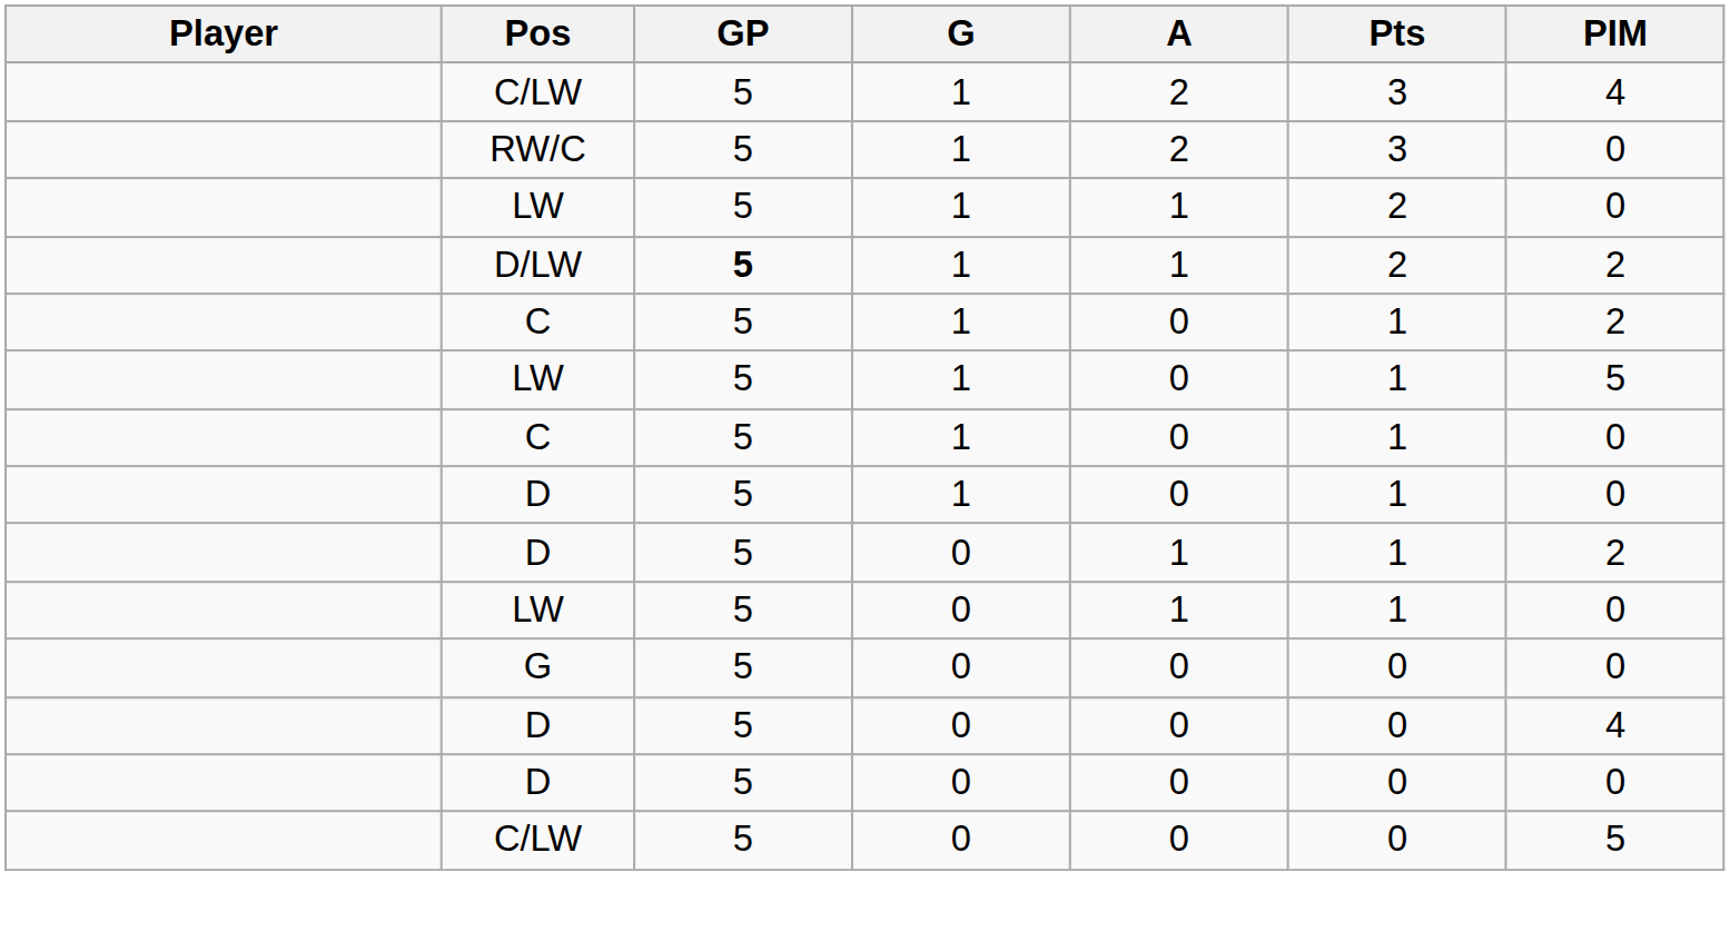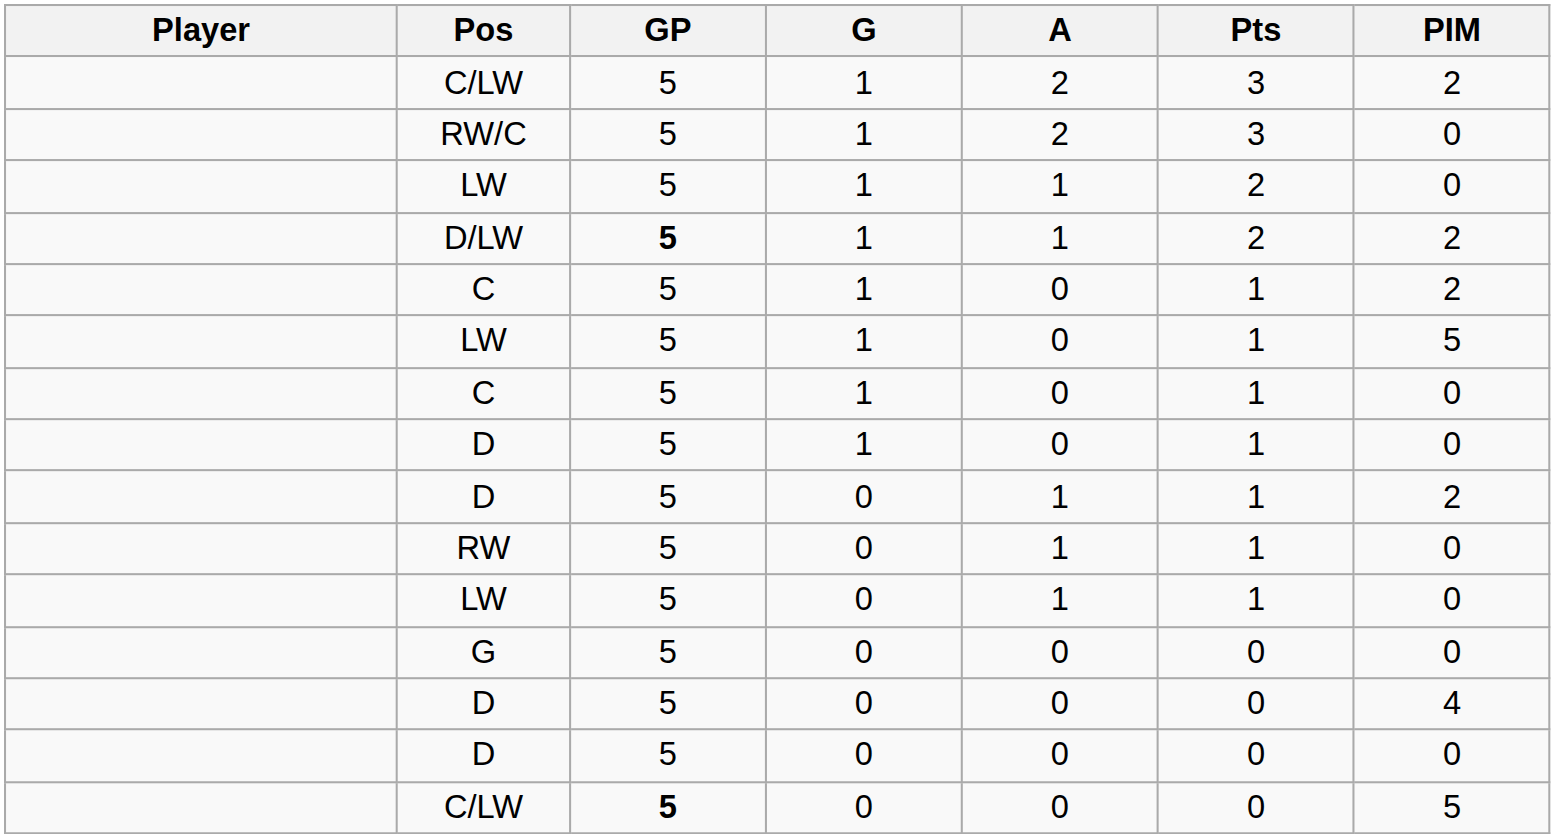C/LW / 1 | PIM: 4 -> 2
+ row: RW | 5 | 0 | 1 | 1 | 0
C/LW / 0 | GP: normal -> bold
